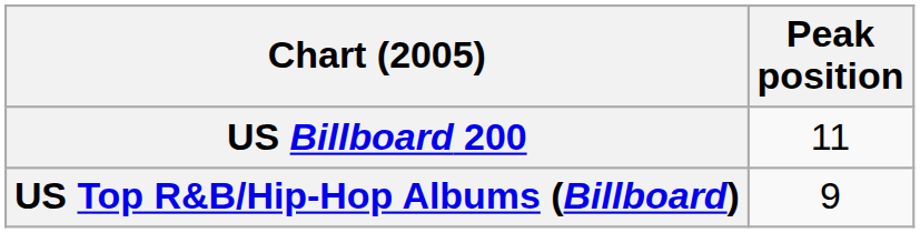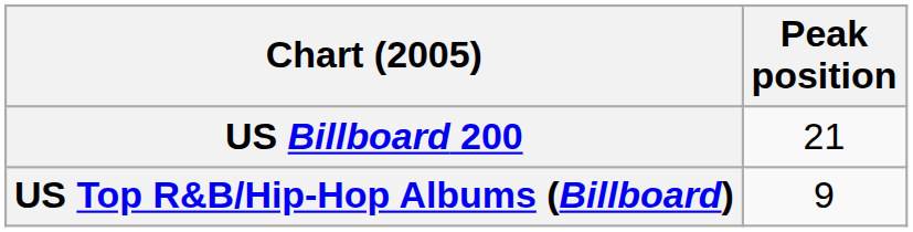US Billboard 200 | Peak position: 11 -> 21
